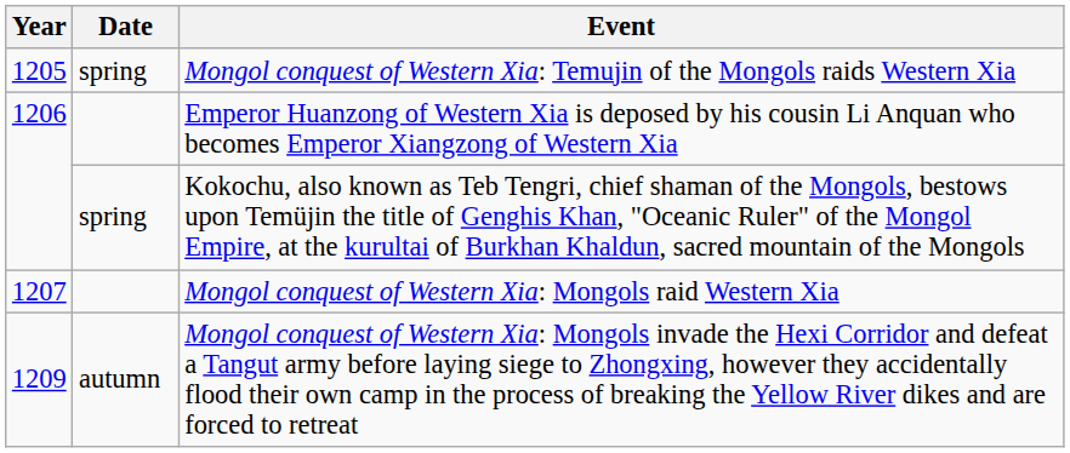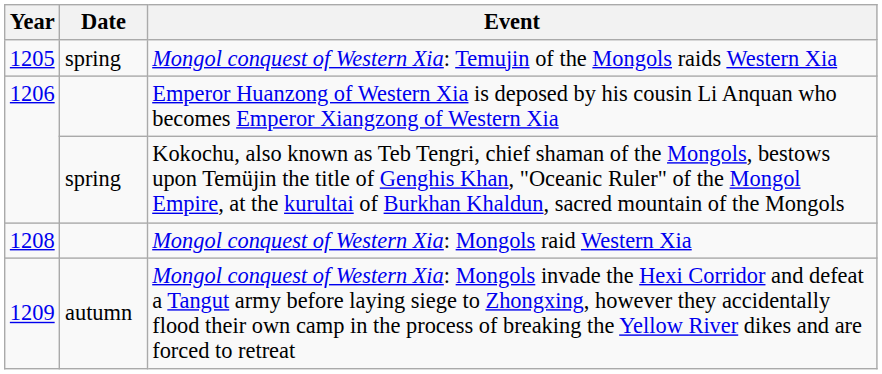Mongol conquest of Western Xia: Mongols raid Western Xia | Year: 1207 -> 1208
